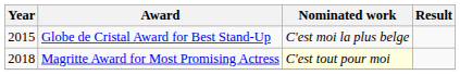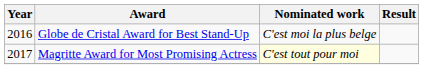Globe de Cristal Award for Best Stand-Up | Year: 2015 -> 2016
Magritte Award for Most Promising Actress | Year: 2018 -> 2017
